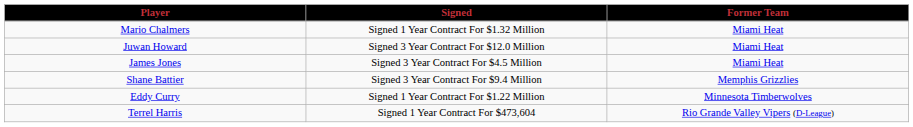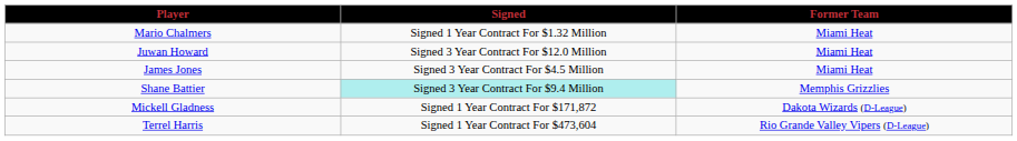Shane Battier | Signed: no background -> paleturquoise background
- row: Eddy Curry | Signed 1 Year Contract For $1.22 Million | Minnesota Timberwolves
+ row: Mickell Gladness | Signed 1 Year Contract For $171,872 | Dakota Wizards (D-League)
